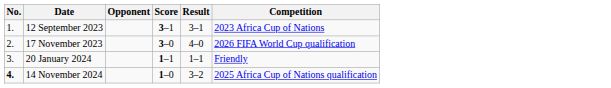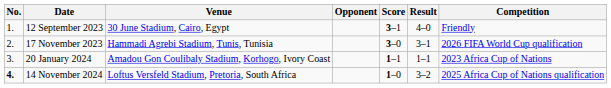+ column: Venue | 30 June Stadium, Cairo, Egypt | Hammadi Agrebi Stadium, Tunis, Tunisia | Amadou Gon Coulibaly Stadium, Korhogo, Ivory Coast | Loftus Versfeld Stadium, Pretoria, South Africa
12 September 2023 | Result: 3–1 -> 4–0
12 September 2023 | Competition: 2023 Africa Cup of Nations -> Friendly
17 November 2023 | Result: 4–0 -> 3–1
20 January 2024 | Competition: Friendly -> 2023 Africa Cup of Nations
